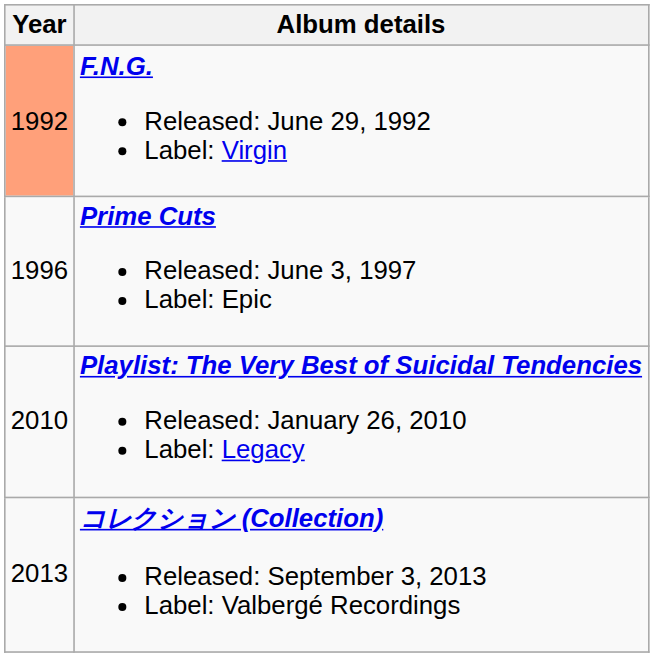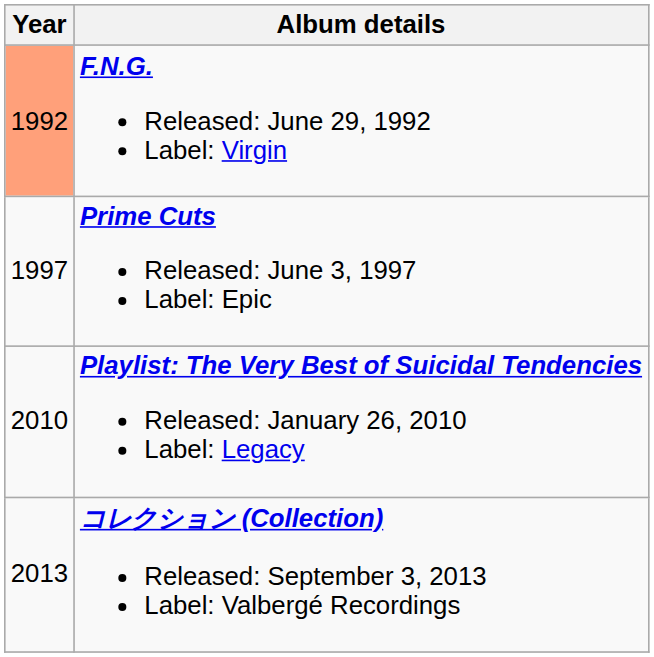Prime Cuts Released: June 3, 1997 Label: Epic | Year: 1996 -> 1997
